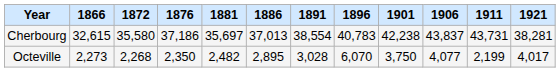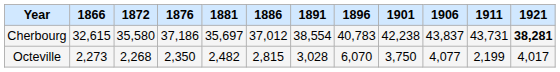Cherbourg | 1886: 37,013 -> 37,012
Cherbourg | 1921: normal -> bold
Octeville | 1886: 2,895 -> 2,815
